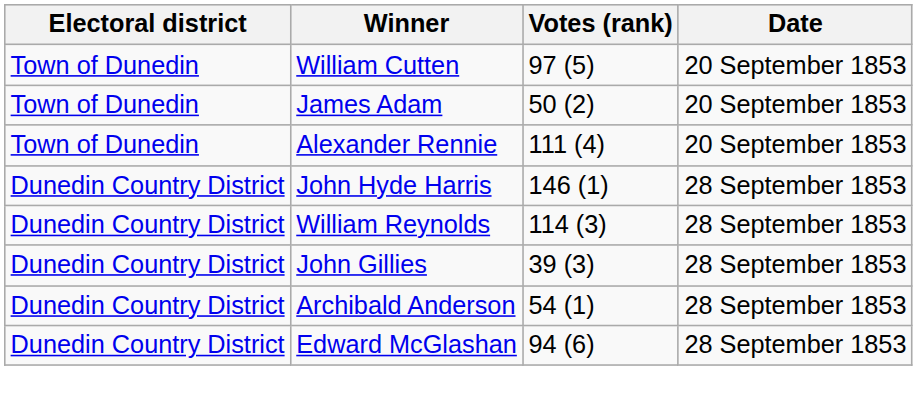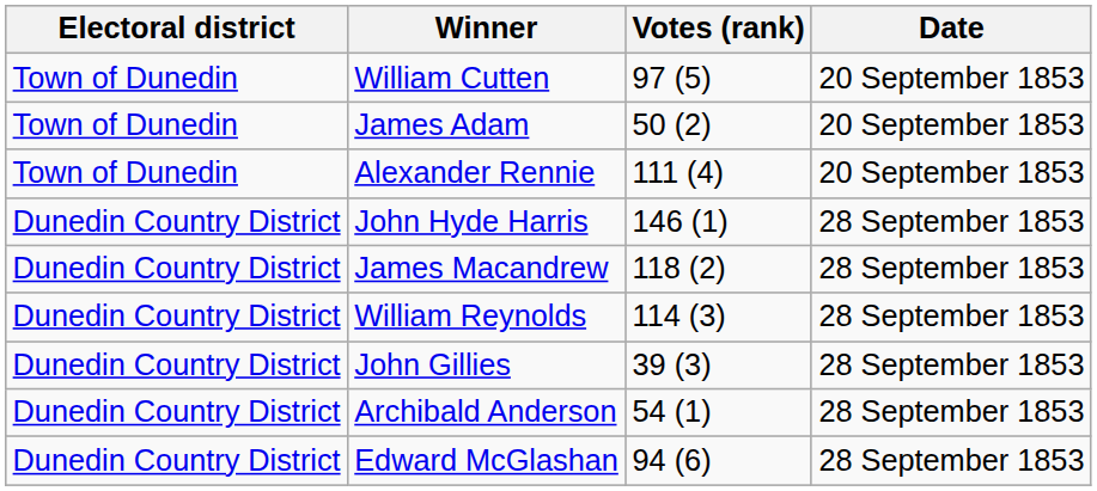+ row: Dunedin Country District | James Macandrew | 118 (2) | 28 September 1853
